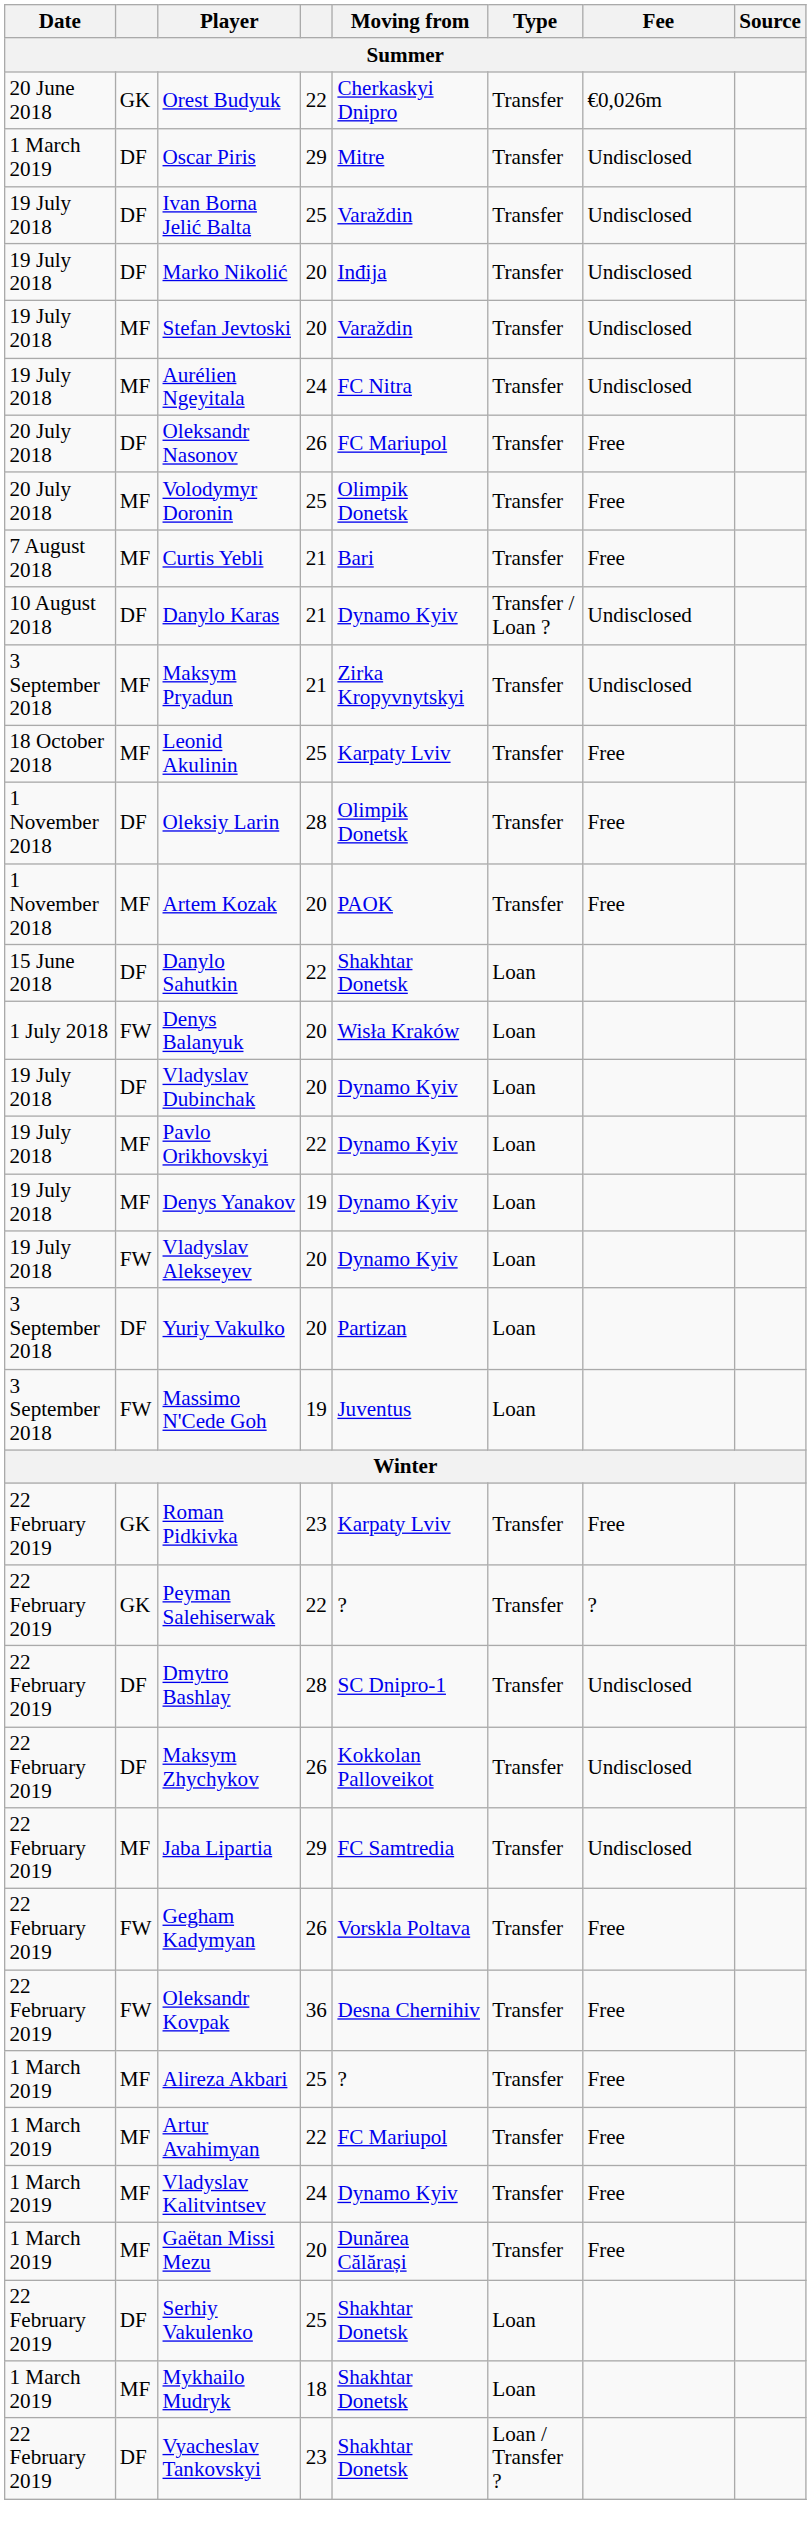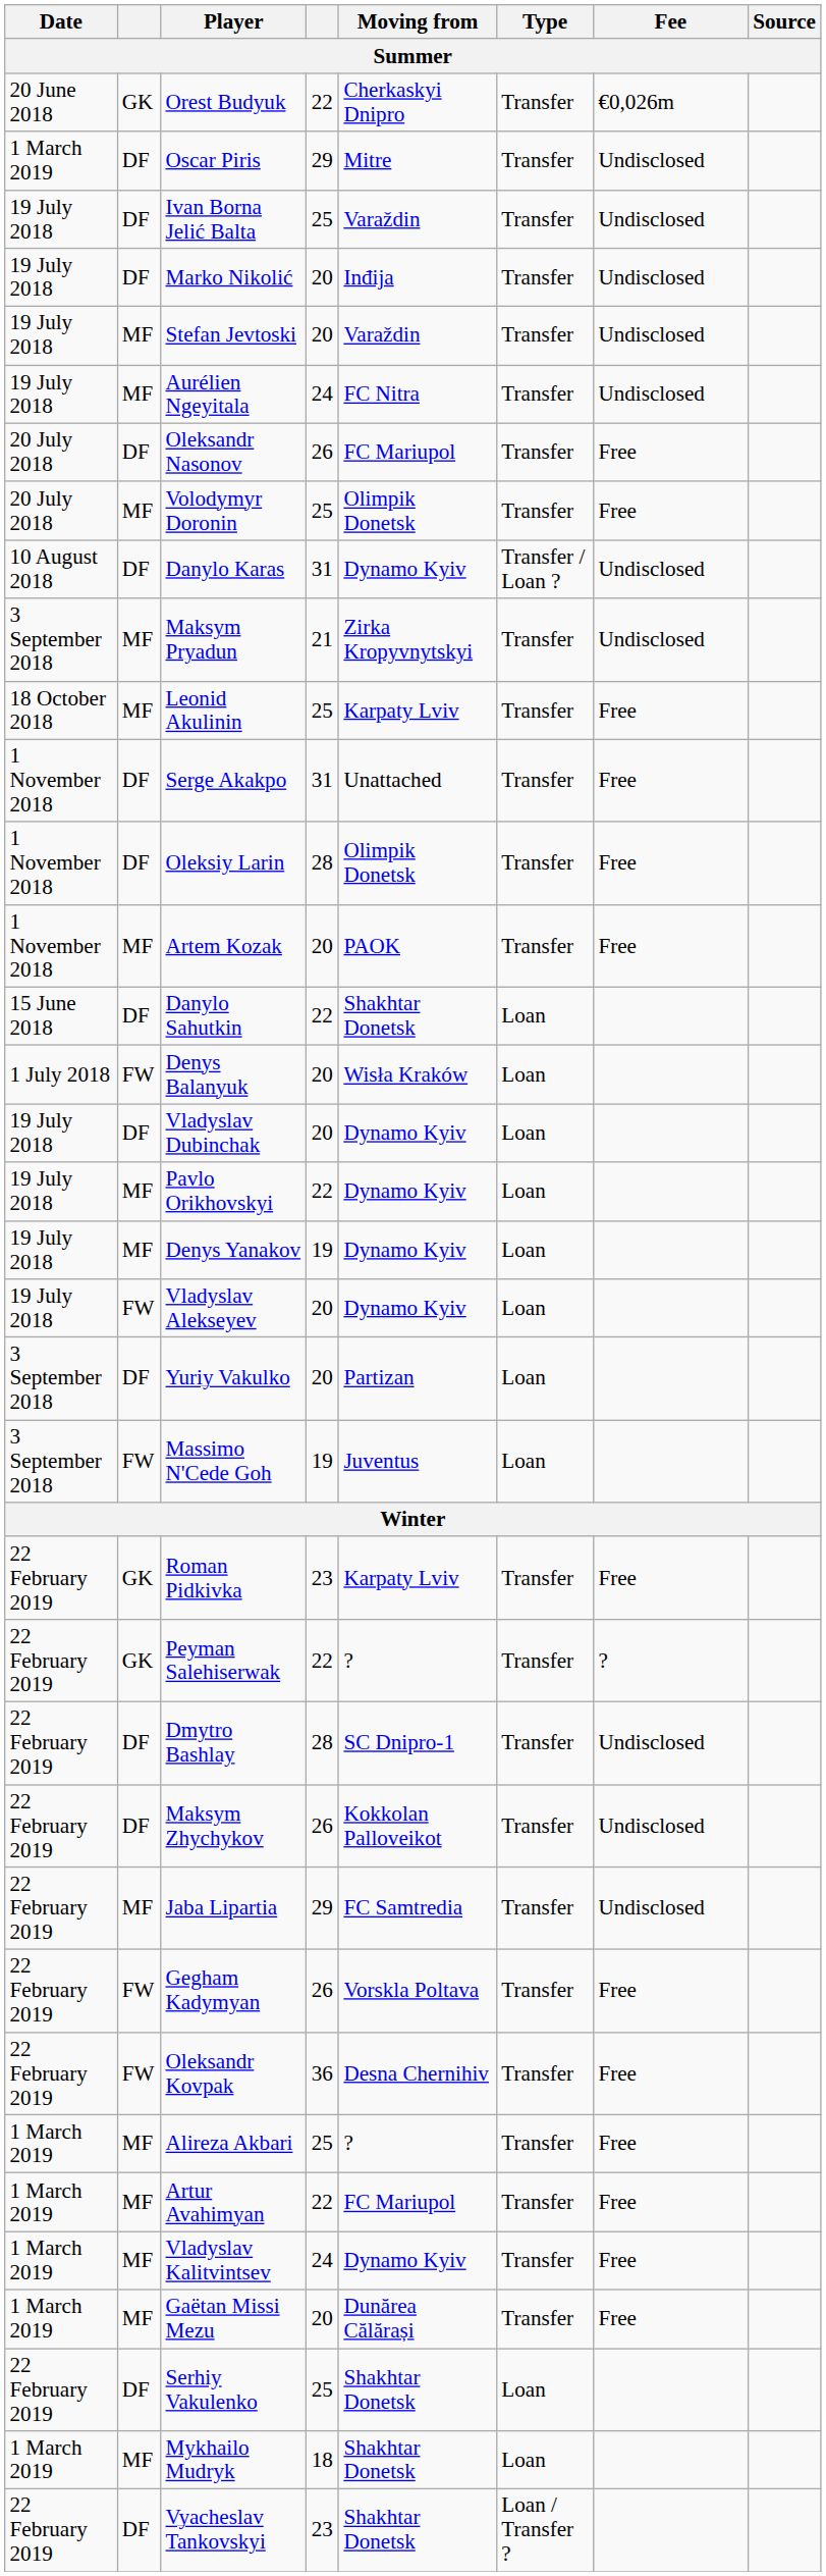- row: 7 August 2018 | MF | Curtis Yebli | 21 | Bari | Transfer | Free
Danylo Karas | column 4: 21 -> 31
+ row: 1 November 2018 | DF | Serge Akakpo | 31 | Unattached | Transfer | Free
